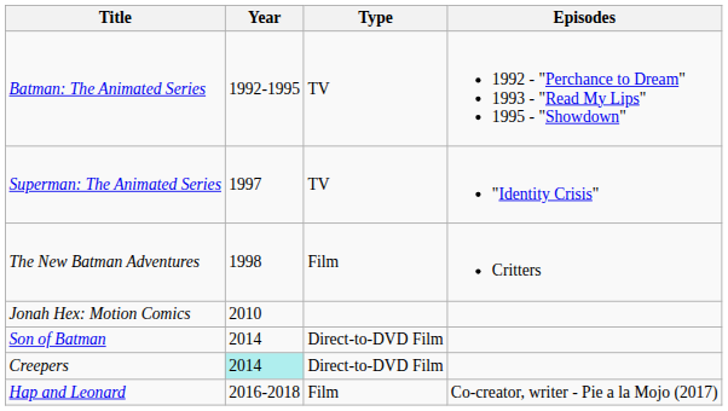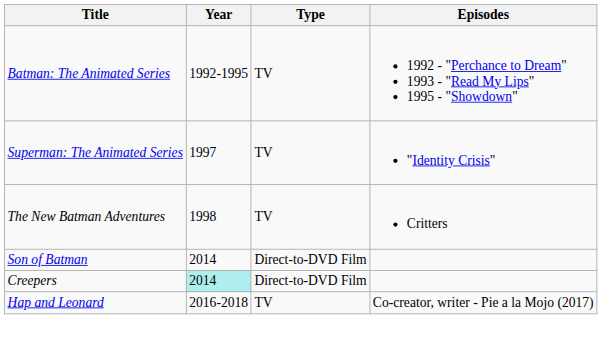The New Batman Adventures | Type: Film -> TV
- row: Jonah Hex: Motion Comics | 2010
Hap and Leonard | Type: Film -> TV
